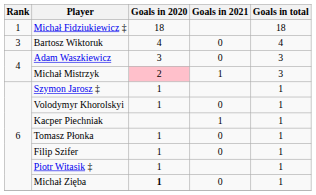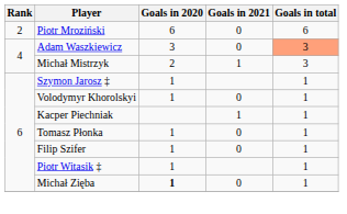- row: 1 | Michał Fidziukiewicz ‡ | 18 | 18
+ row: 2 | Piotr Mroziński | 6 | 0 | 6
- row: 3 | Bartosz Wiktoruk | 4 | 0 | 4
Adam Waszkiewicz | Goals in total: no background -> lightsalmon background
Michał Mistrzyk | Goals in 2020: pink background -> no background
